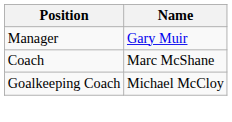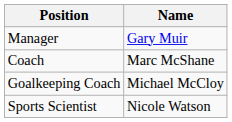+ row: Sports Scientist | Nicole Watson
